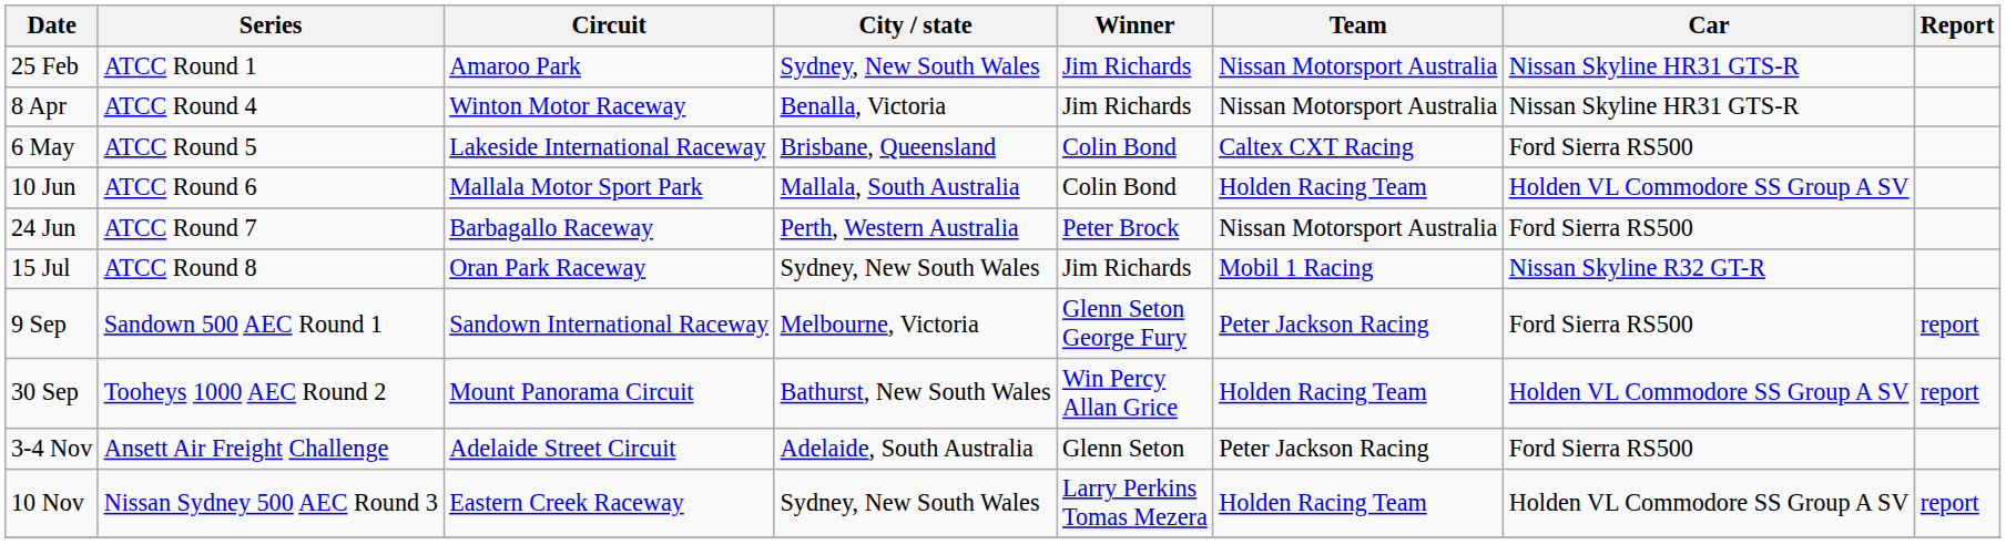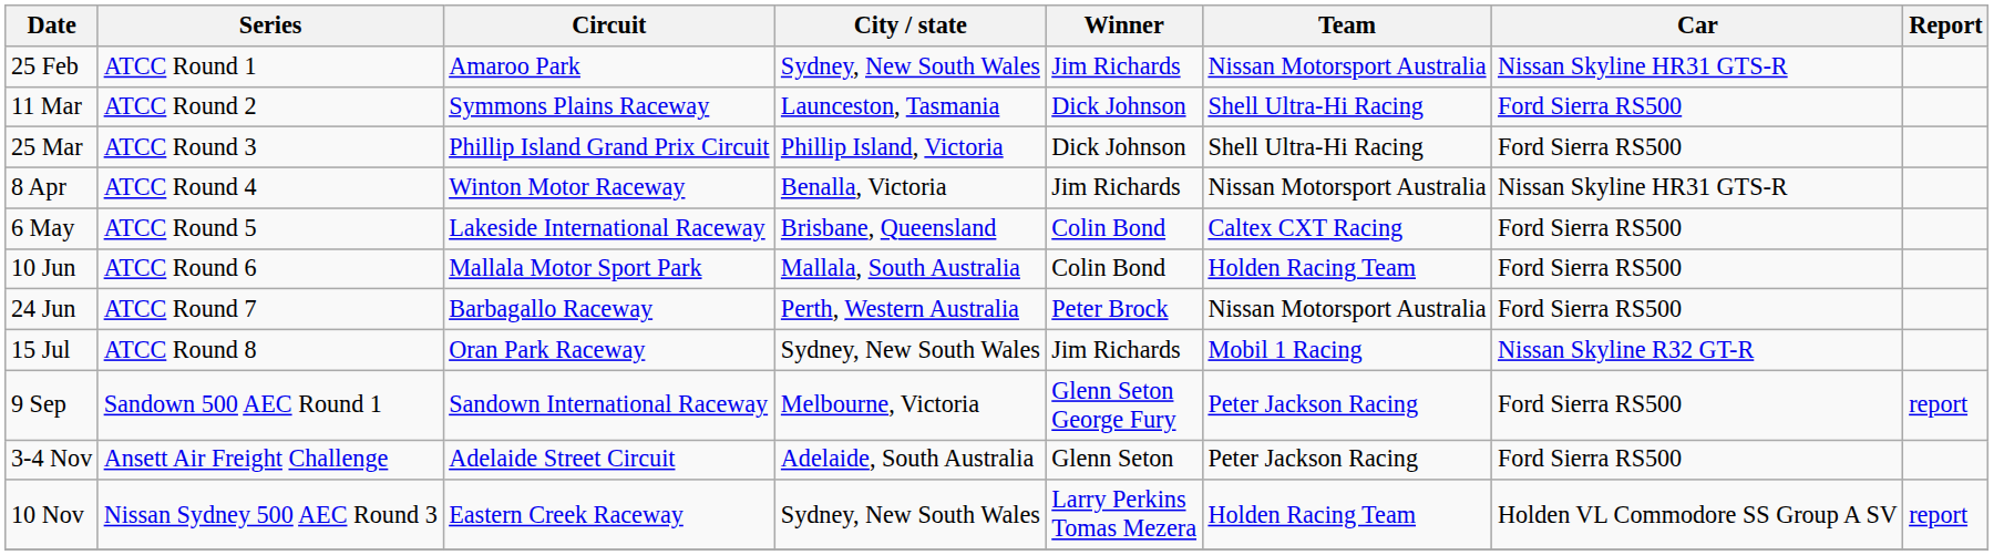+ row: 11 Mar | ATCC Round 2 | Symmons Plains Raceway | Launceston, Tasmania | Dick Johnson | Shell Ultra-Hi Racing | Ford Sierra RS500
+ row: 25 Mar | ATCC Round 3 | Phillip Island Grand Prix Circuit | Phillip Island, Victoria | Dick Johnson | Shell Ultra-Hi Racing | Ford Sierra RS500
10 Jun | Car: Holden VL Commodore SS Group A SV -> Ford Sierra RS500
- row: 30 Sep | Tooheys 1000 AEC Round 2 | Mount Panorama Circuit | Bathurst, New South Wales | Win Percy Allan Grice | Holden Racing Team | Holden VL Commodore SS Group A SV | report
